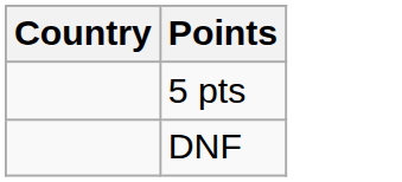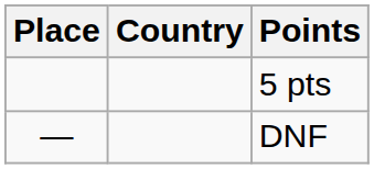+ column: Place | —
